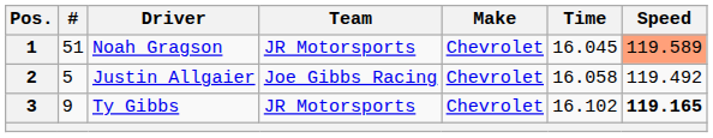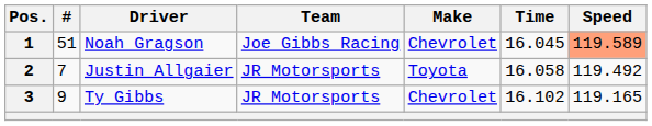1 | Team: JR Motorsports -> Joe Gibbs Racing
2 | #: 5 -> 7
2 | Team: Joe Gibbs Racing -> JR Motorsports
2 | Make: Chevrolet -> Toyota
3 | Speed: bold -> normal
